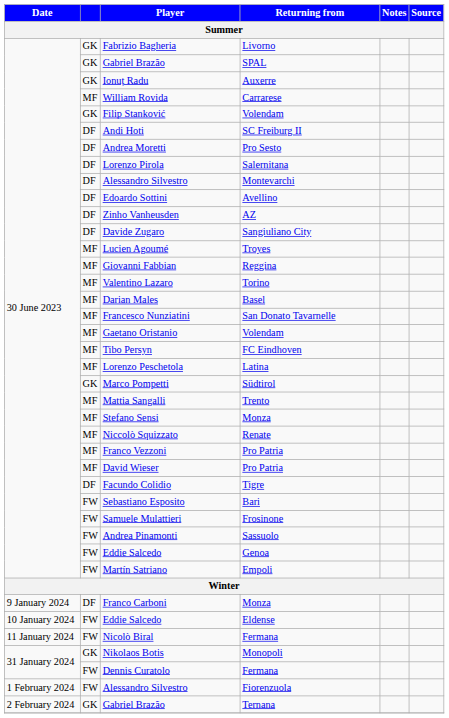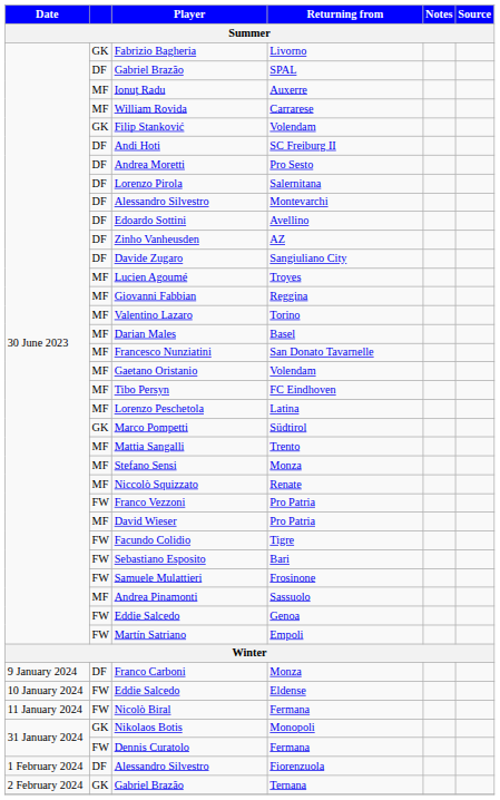Gabriel Brazão / SPAL | column 2: GK -> DF
Ionuț Radu | column 2: GK -> MF
Franco Vezzoni | column 2: MF -> FW
Facundo Colidio | column 2: DF -> FW
Andrea Pinamonti | column 2: FW -> MF
Alessandro Silvestro / Fiorenzuola | column 2: FW -> DF
